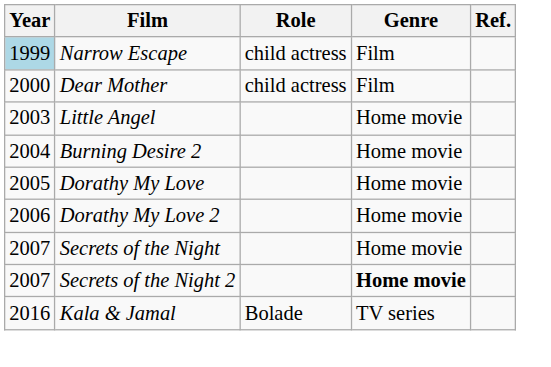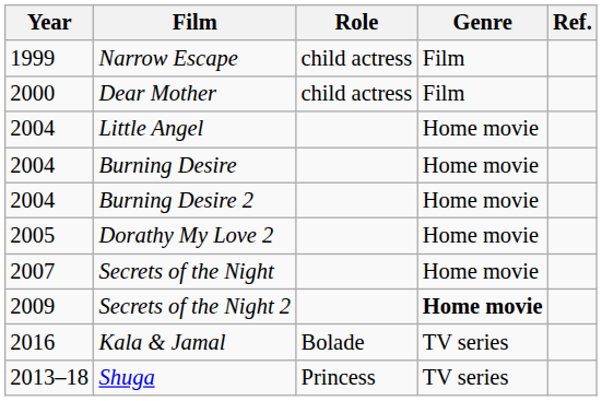Narrow Escape | Year: lightblue background -> no background
Little Angel | Year: 2003 -> 2004
+ row: 2004 | Burning Desire | Home movie
- row: 2005 | Dorathy My Love | Home movie
Dorathy My Love 2 | Year: 2006 -> 2005
Secrets of the Night 2 | Year: 2007 -> 2009
+ row: 2013–18 | Shuga | Princess | TV series
